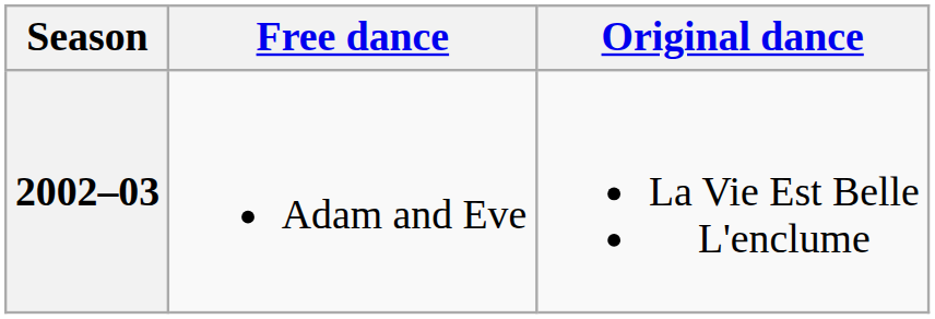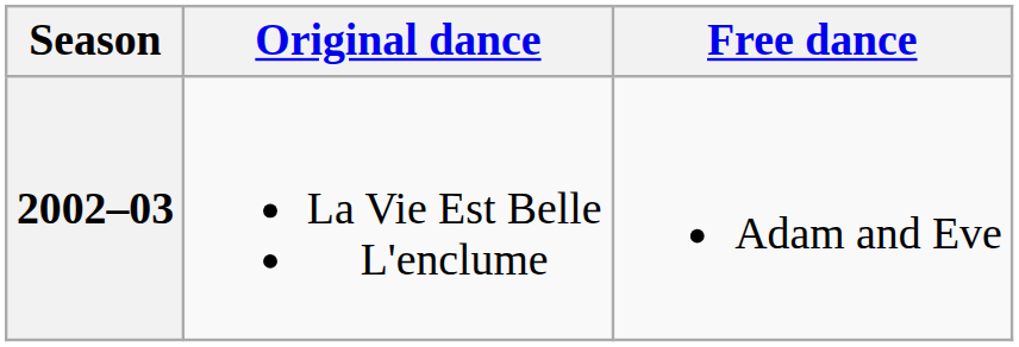columns swapped: Original dance <-> Free dance
